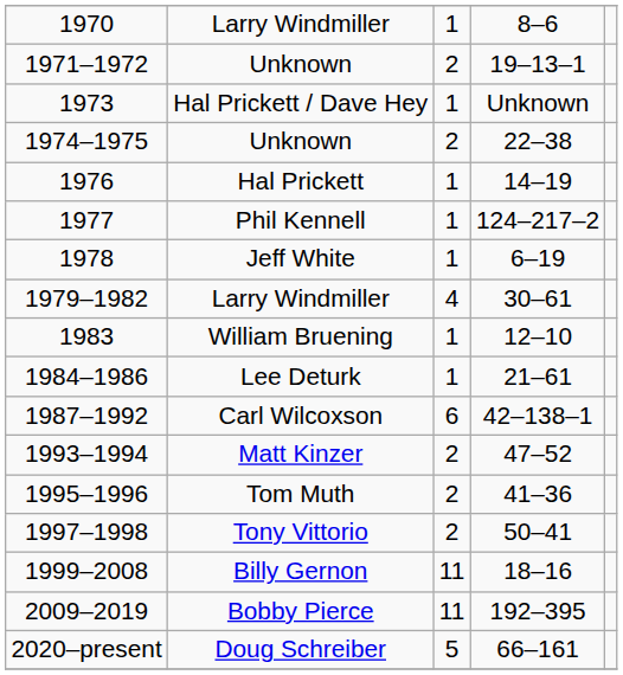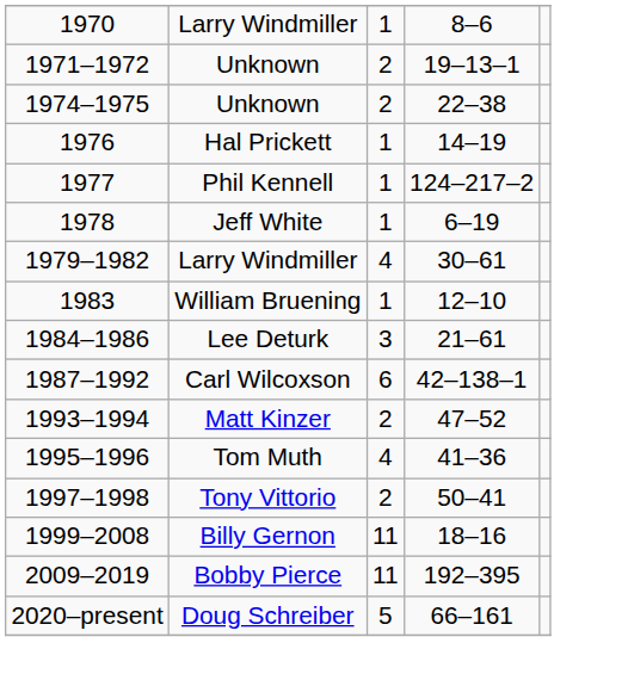- row: 1973 | Hal Prickett / Dave Hey | 1 | Unknown
1984–1986 | column 3: 1 -> 3
1995–1996 | column 3: 2 -> 4
